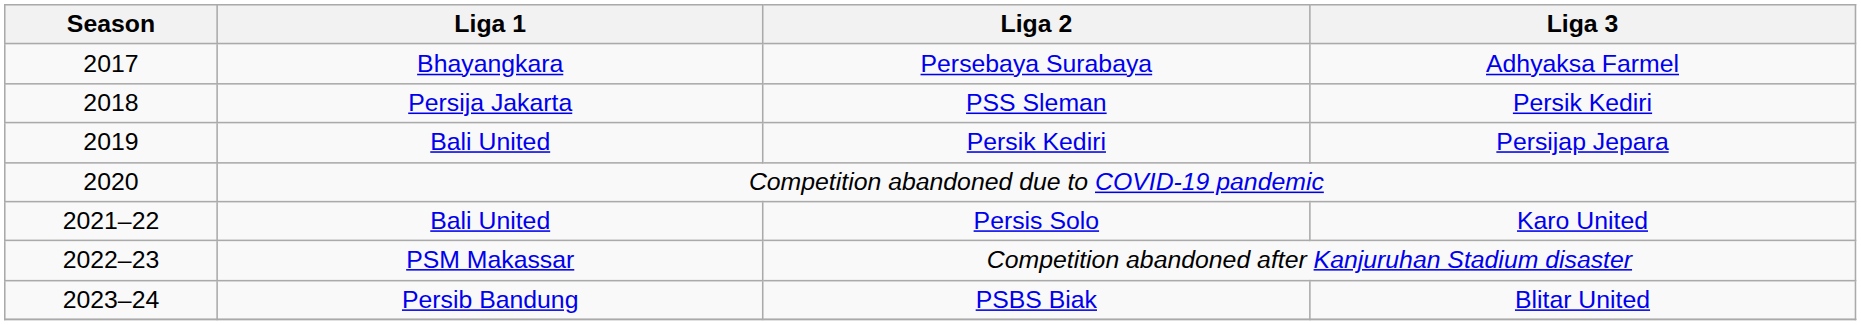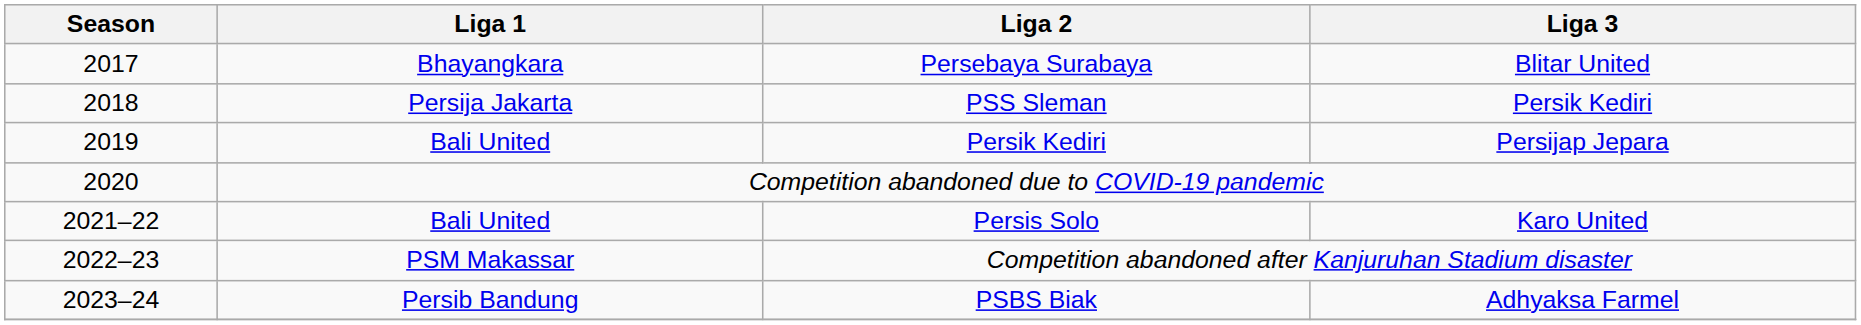Persebaya Surabaya | Liga 3: Adhyaksa Farmel -> Blitar United
PSBS Biak | Liga 3: Blitar United -> Adhyaksa Farmel
